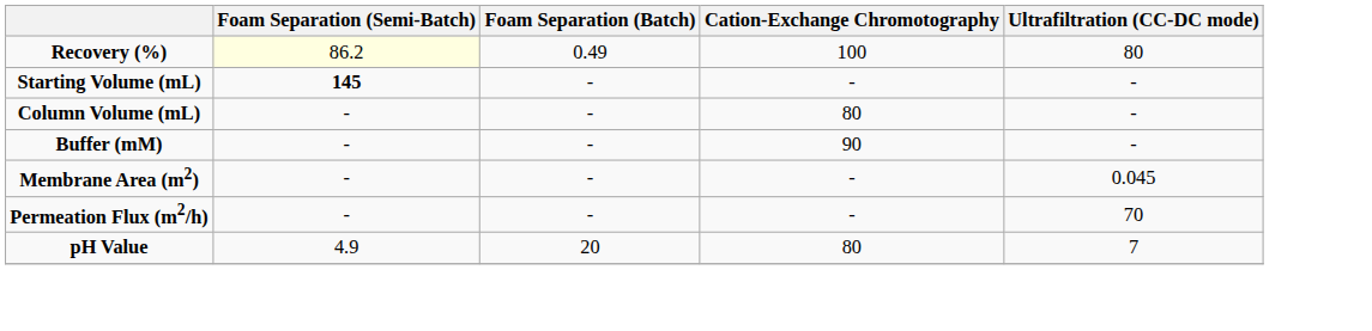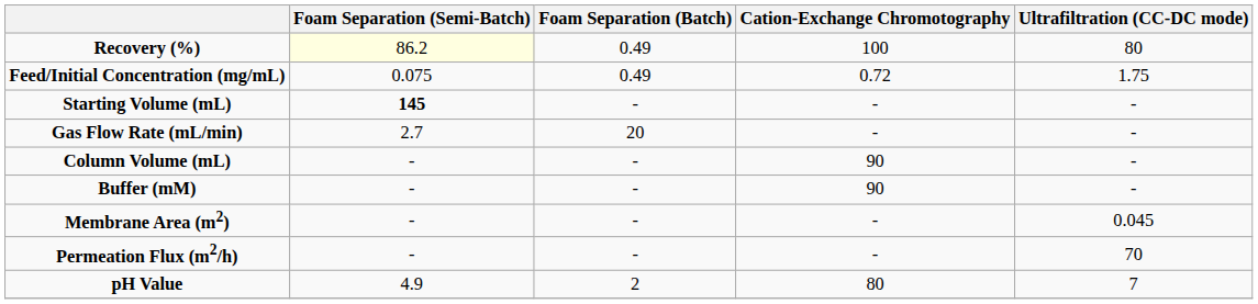+ row: Feed/Initial Concentration (mg/mL) | 0.075 | 0.49 | 0.72 | 1.75
+ row: Gas Flow Rate (mL/min) | 2.7 | 20 | - | -
Column Volume (mL) | Cation-Exchange Chromotography: 80 -> 90
pH Value | Foam Separation (Batch): 20 -> 2
